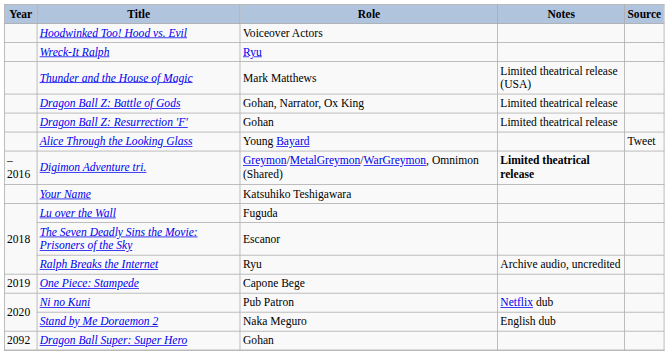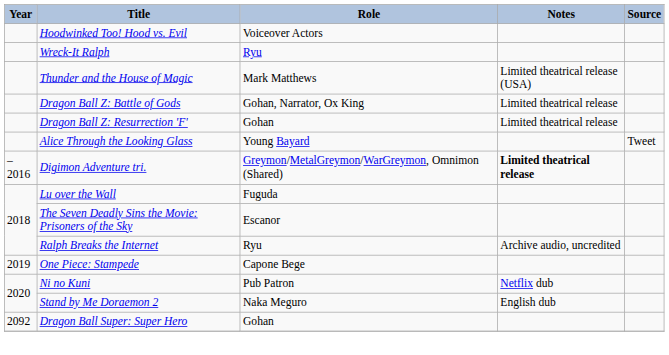- row: Your Name | Katsuhiko Teshigawara
